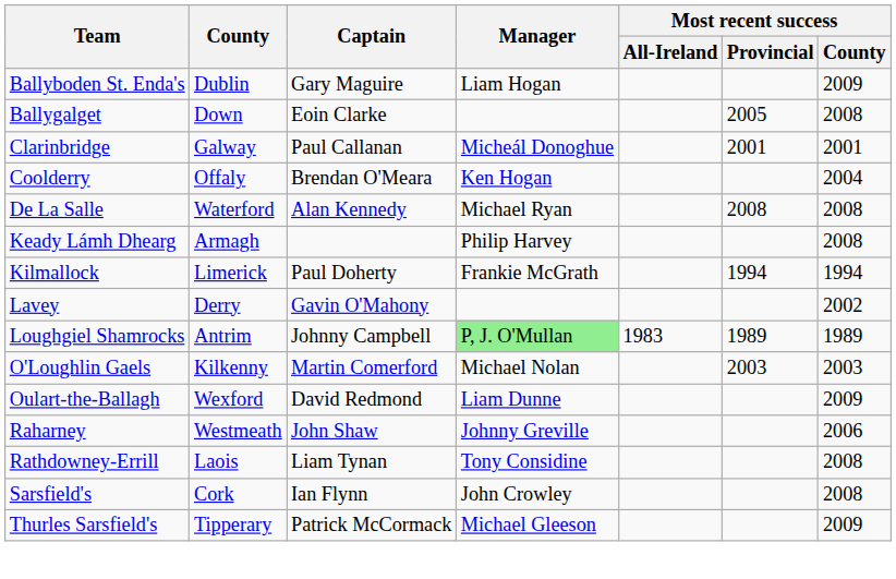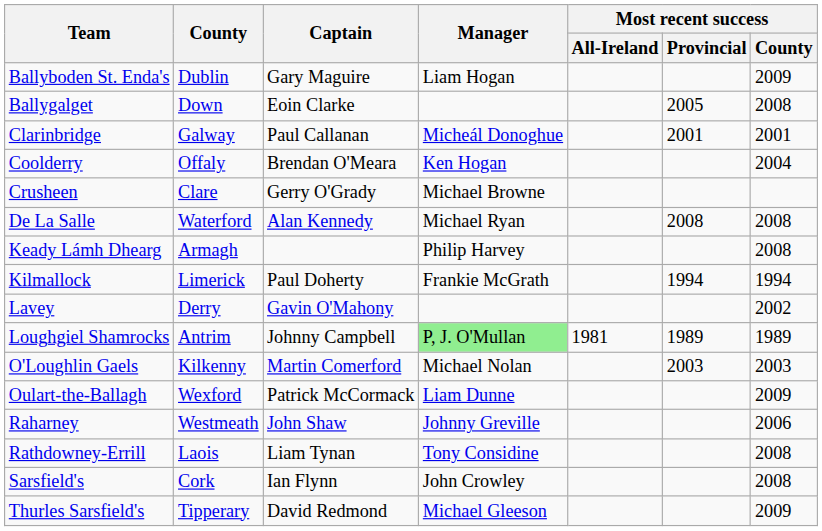+ row: Crusheen | Clare | Gerry O'Grady | Michael Browne
Loughgiel Shamrocks | Most recent success / All-Ireland: 1983 -> 1981
Oulart-the-Ballagh | Captain: David Redmond -> Patrick McCormack
Thurles Sarsfield's | Captain: Patrick McCormack -> David Redmond
